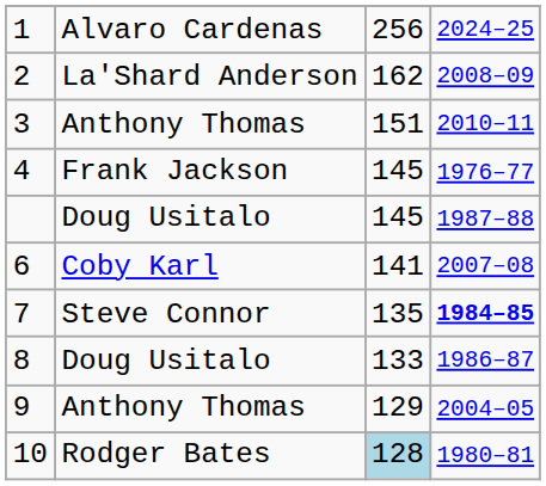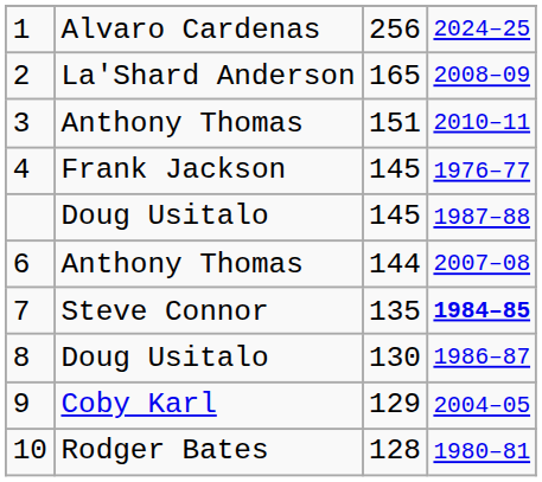2 | column 3: 162 -> 165
6 | column 2: Coby Karl -> Anthony Thomas
6 | column 3: 141 -> 144
8 | column 3: 133 -> 130
9 | column 2: Anthony Thomas -> Coby Karl
10 | column 3: lightblue background -> no background
